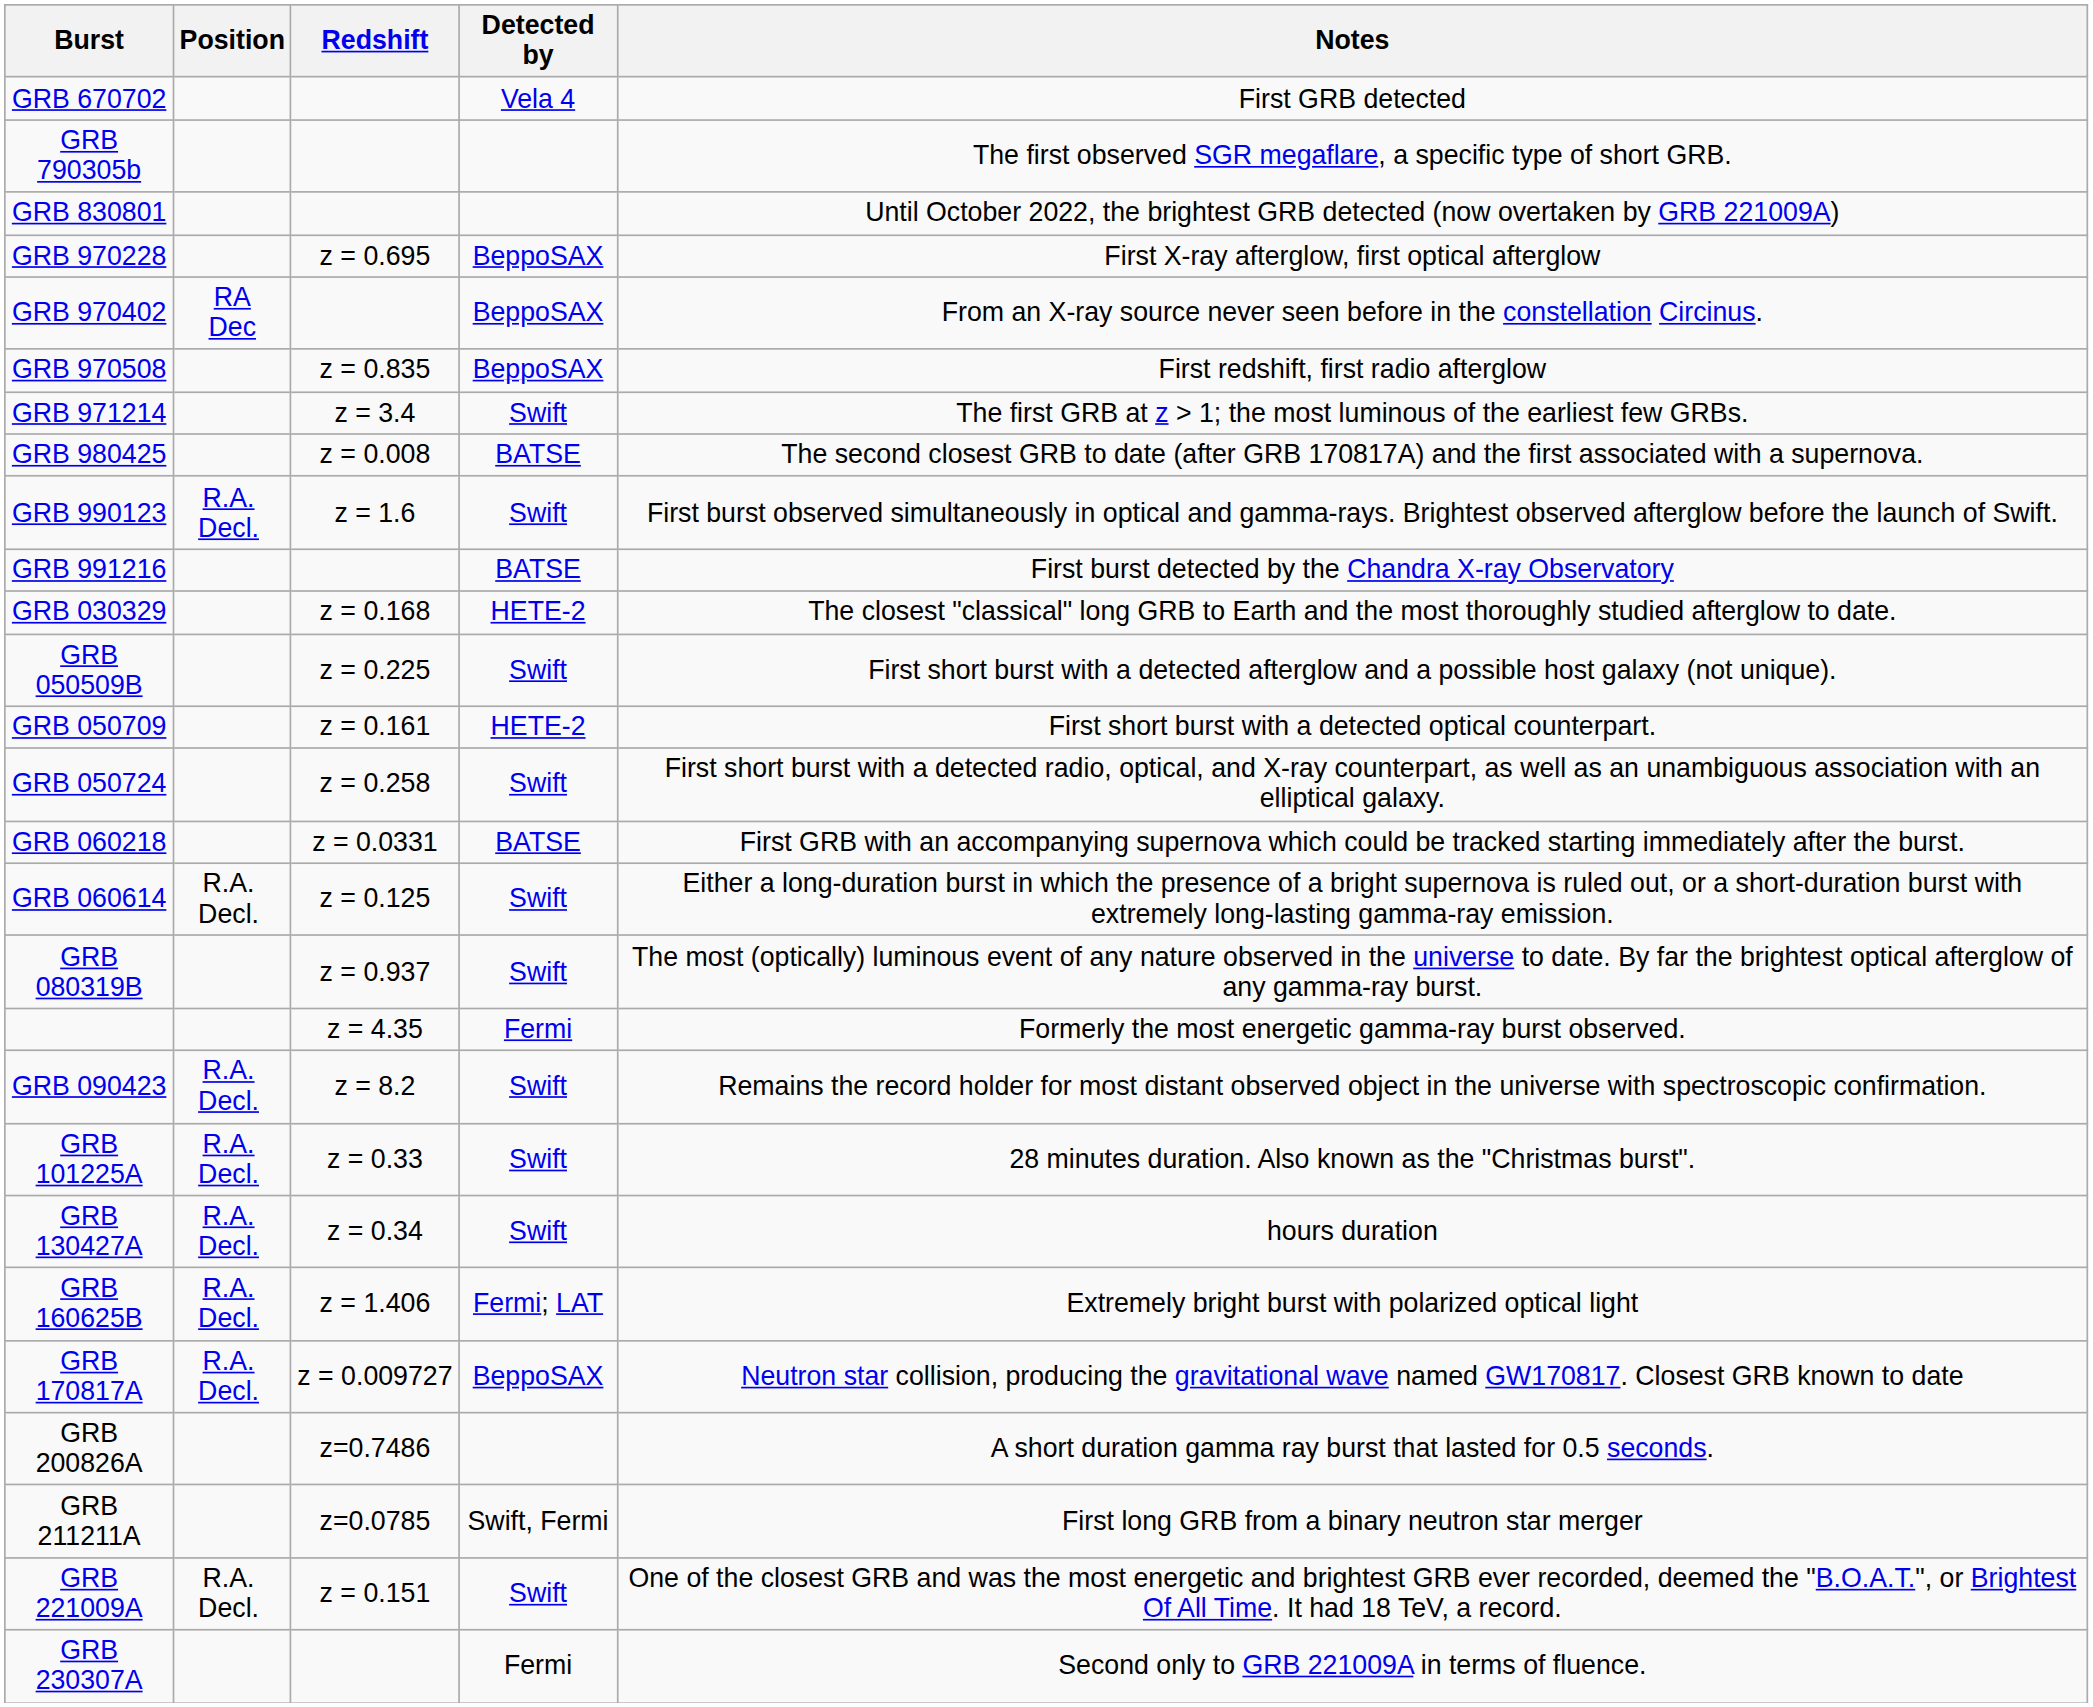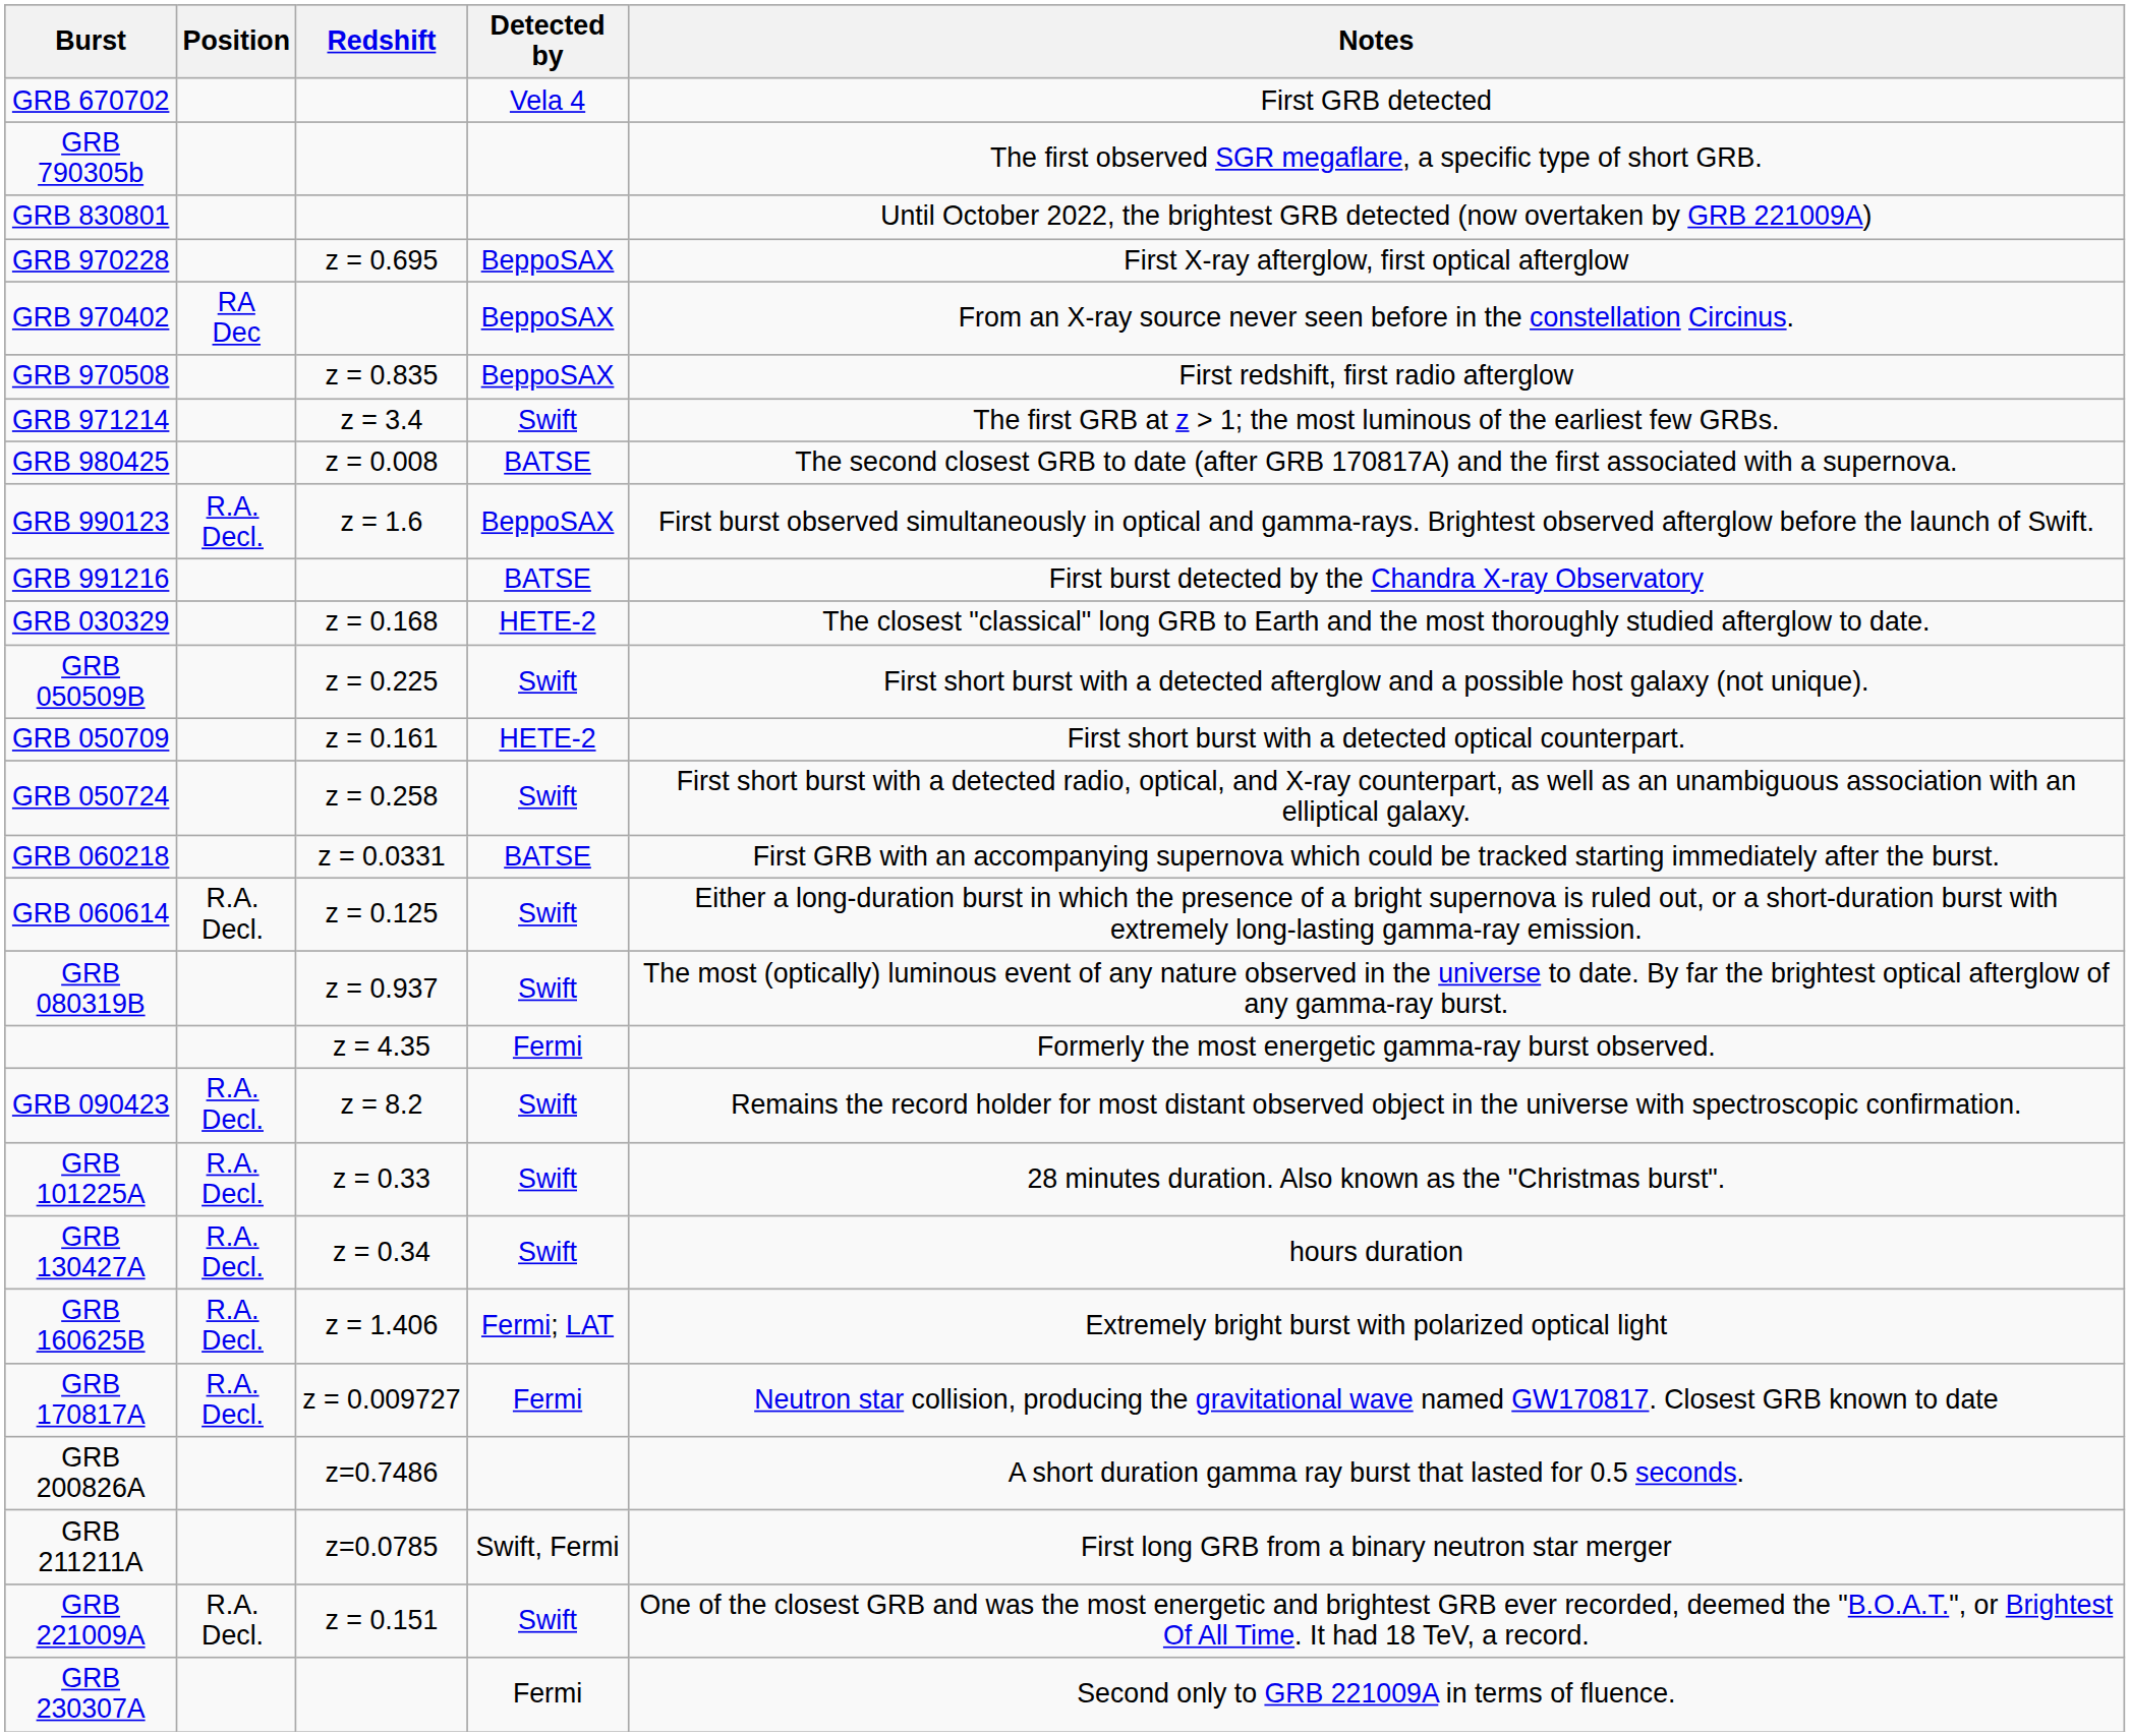GRB 990123 | Detected by: Swift -> BeppoSAX
GRB 170817A | Detected by: BeppoSAX -> Fermi
